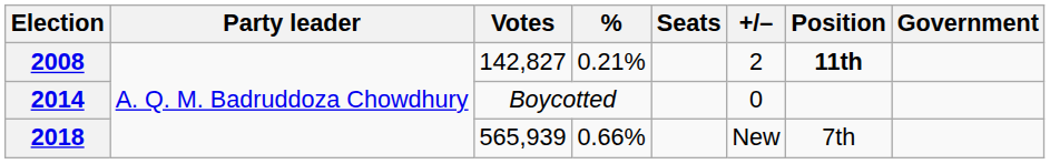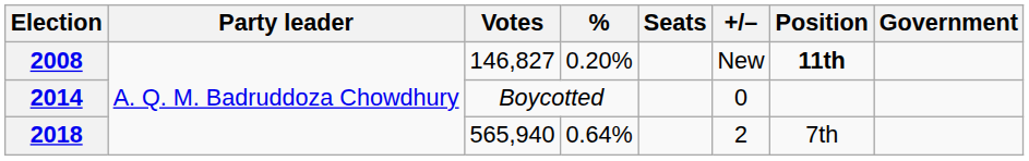2008 | Votes: 142,827 -> 146,827
2008 | %: 0.21% -> 0.20%
2008 | +/–: 2 -> New
2018 | Votes: 565,939 -> 565,940
2018 | %: 0.66% -> 0.64%
2018 | +/–: New -> 2
